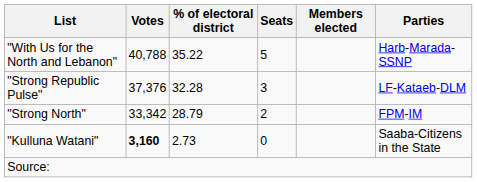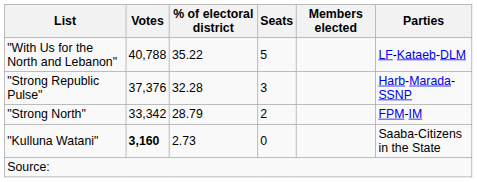"With Us for the North and Lebanon" | Parties: Harb-Marada-SSNP -> LF-Kataeb-DLM
"Strong Republic Pulse" | Parties: LF-Kataeb-DLM -> Harb-Marada-SSNP
